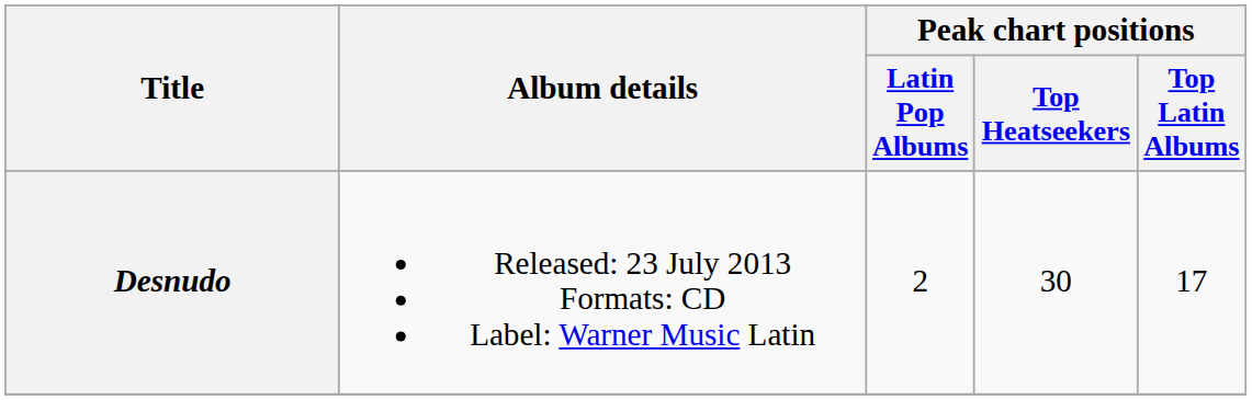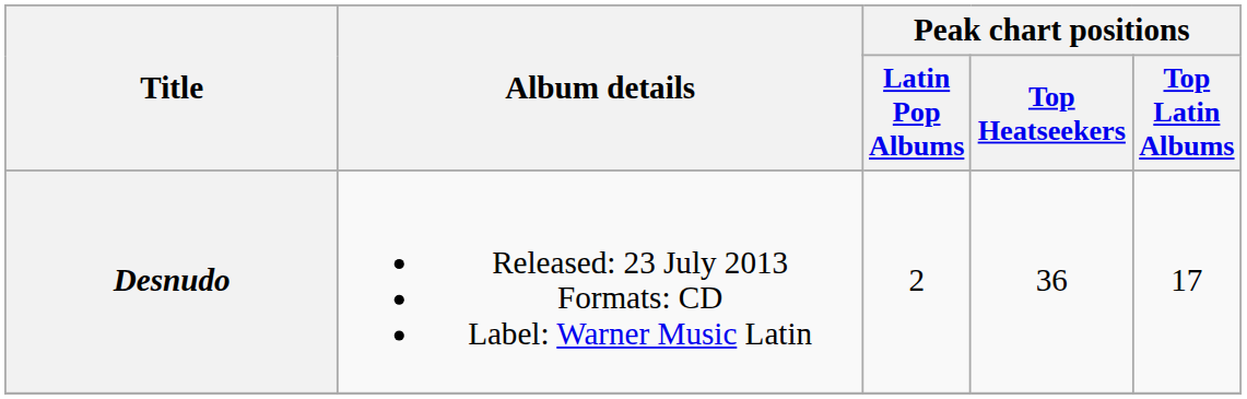Desnudo | Peak chart positions / Top Heatseekers: 30 -> 36
